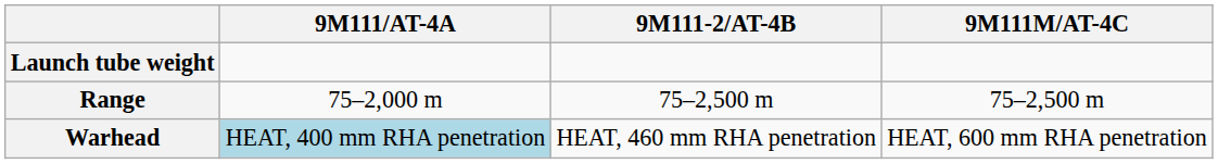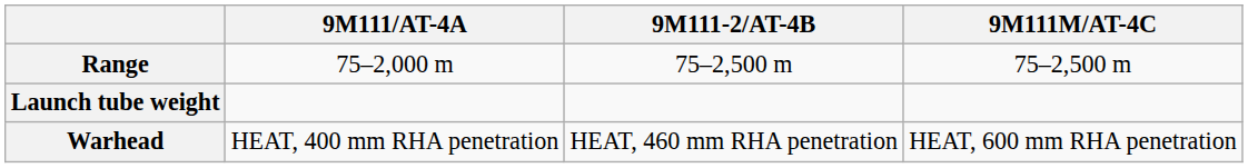rows swapped: Launch tube weight <-> Range
Warhead | 9M111/AT-4A: lightblue background -> no background
